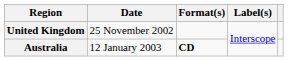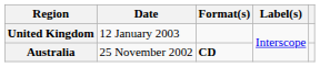United Kingdom | Date: 25 November 2002 -> 12 January 2003
Australia | Date: 12 January 2003 -> 25 November 2002
